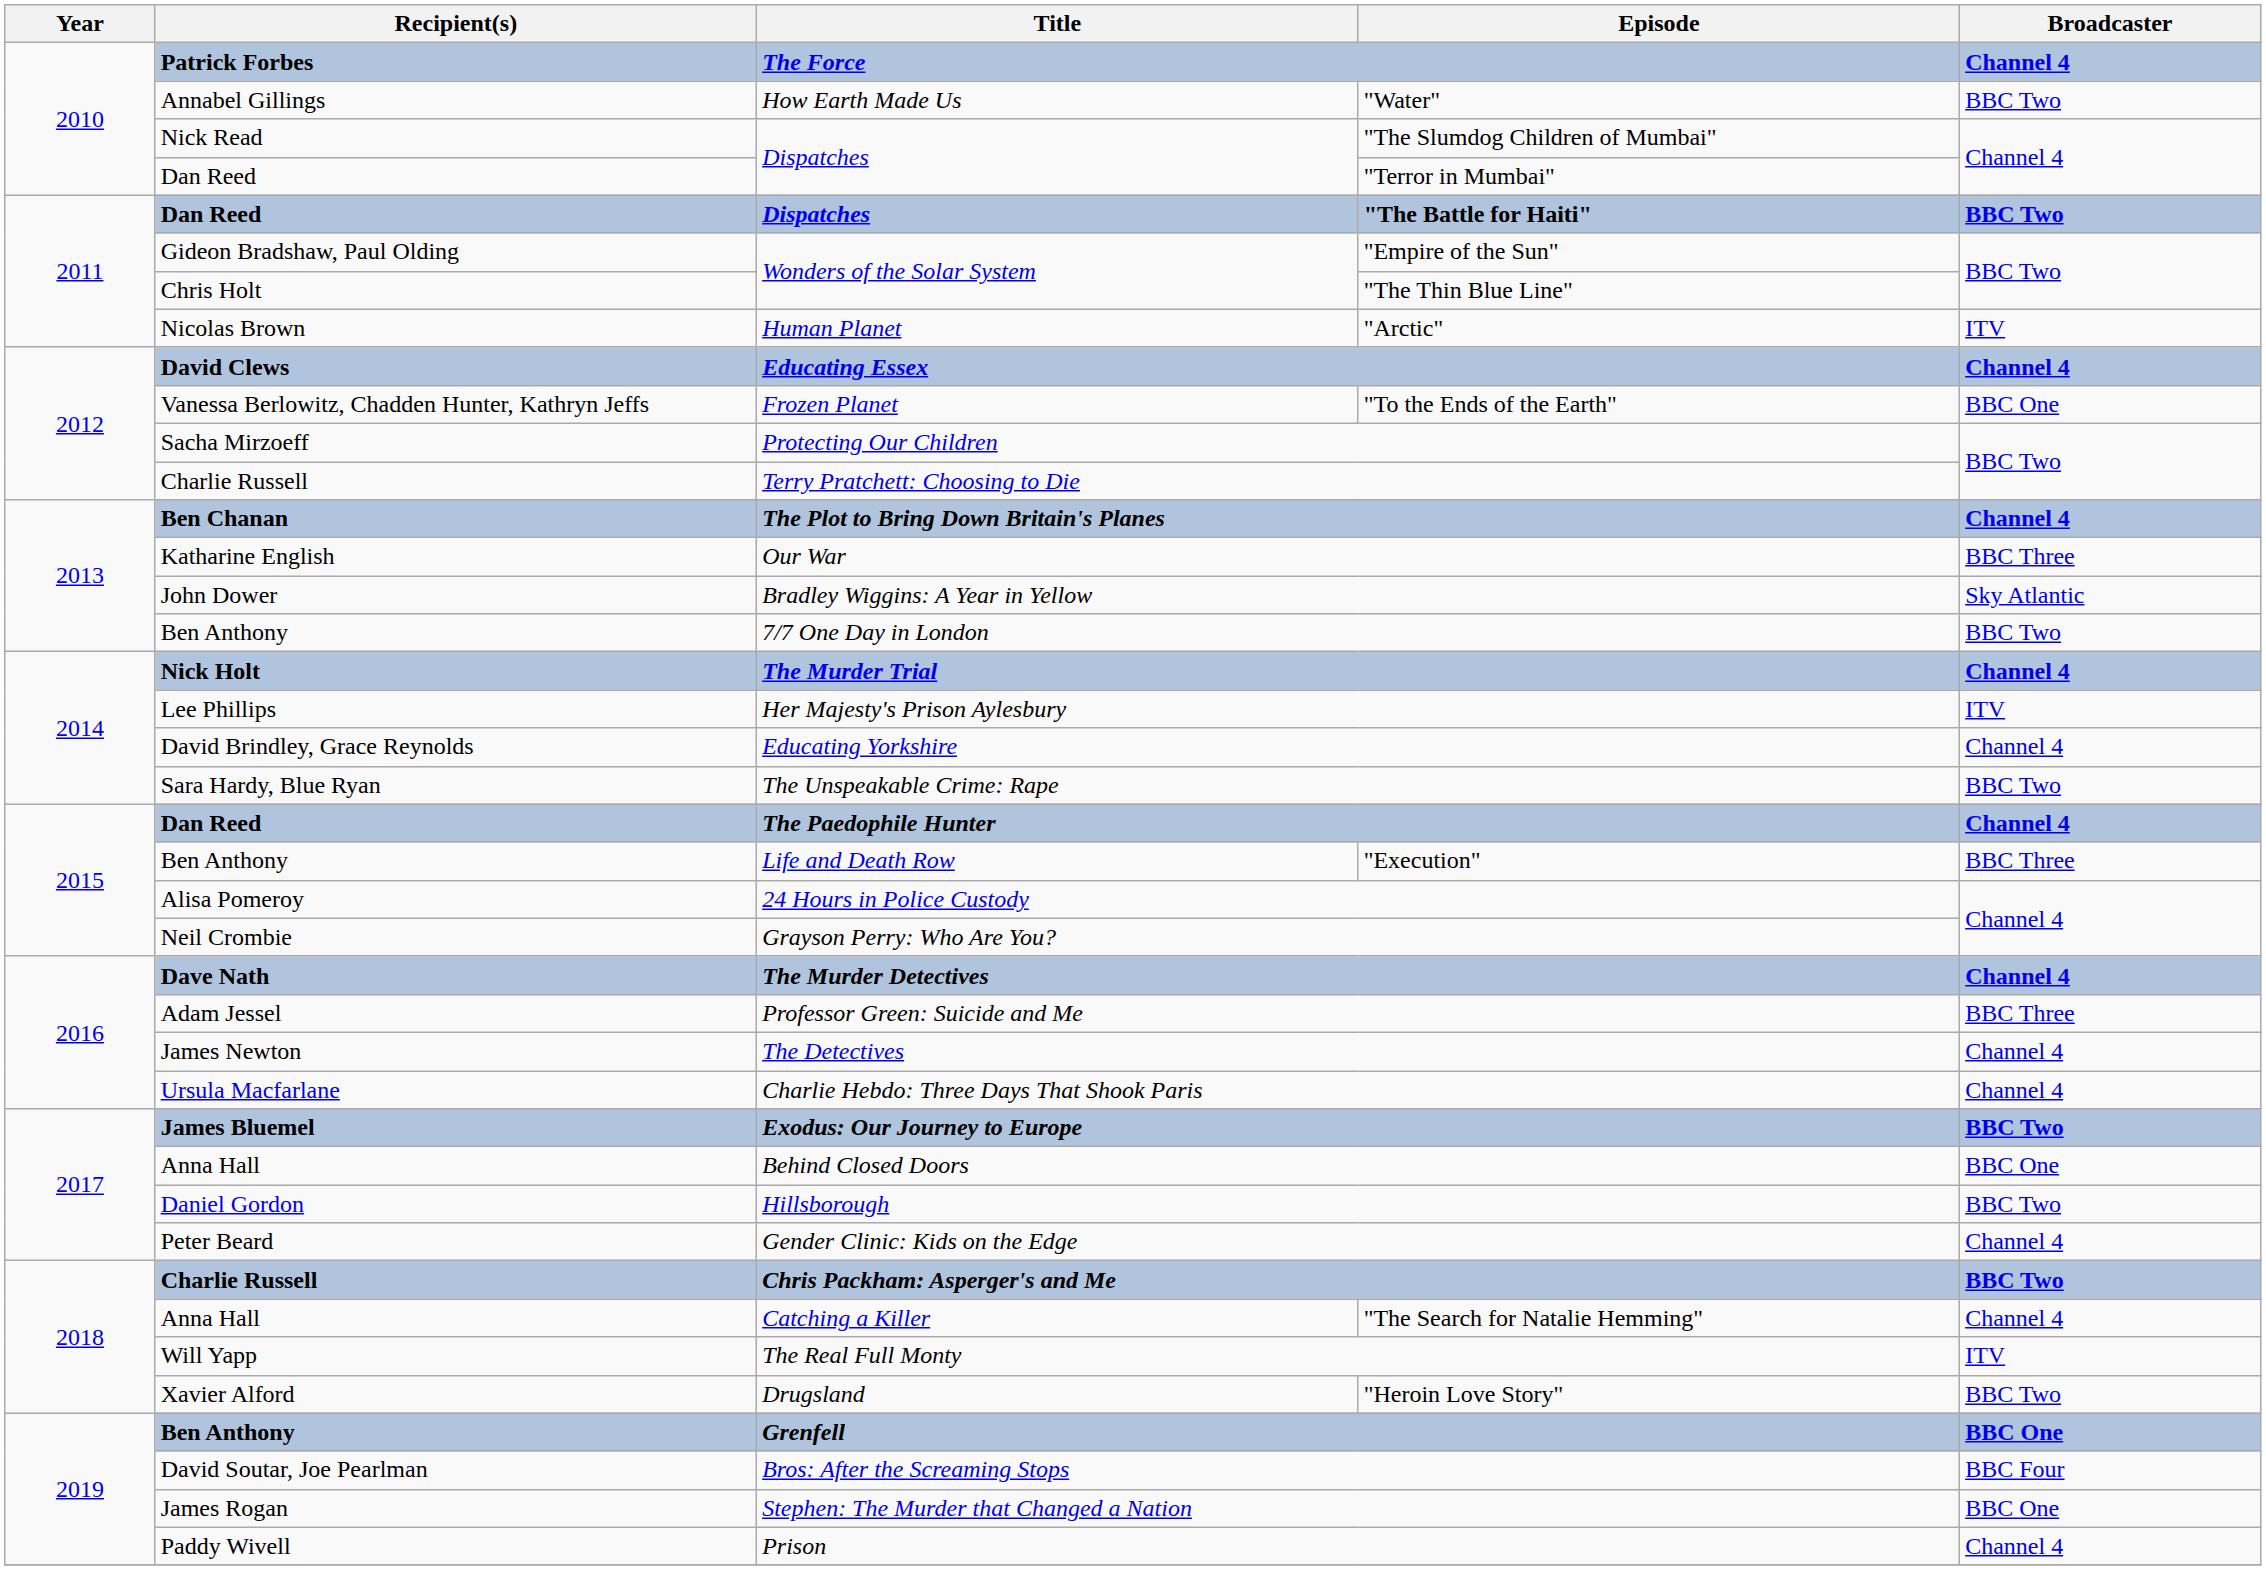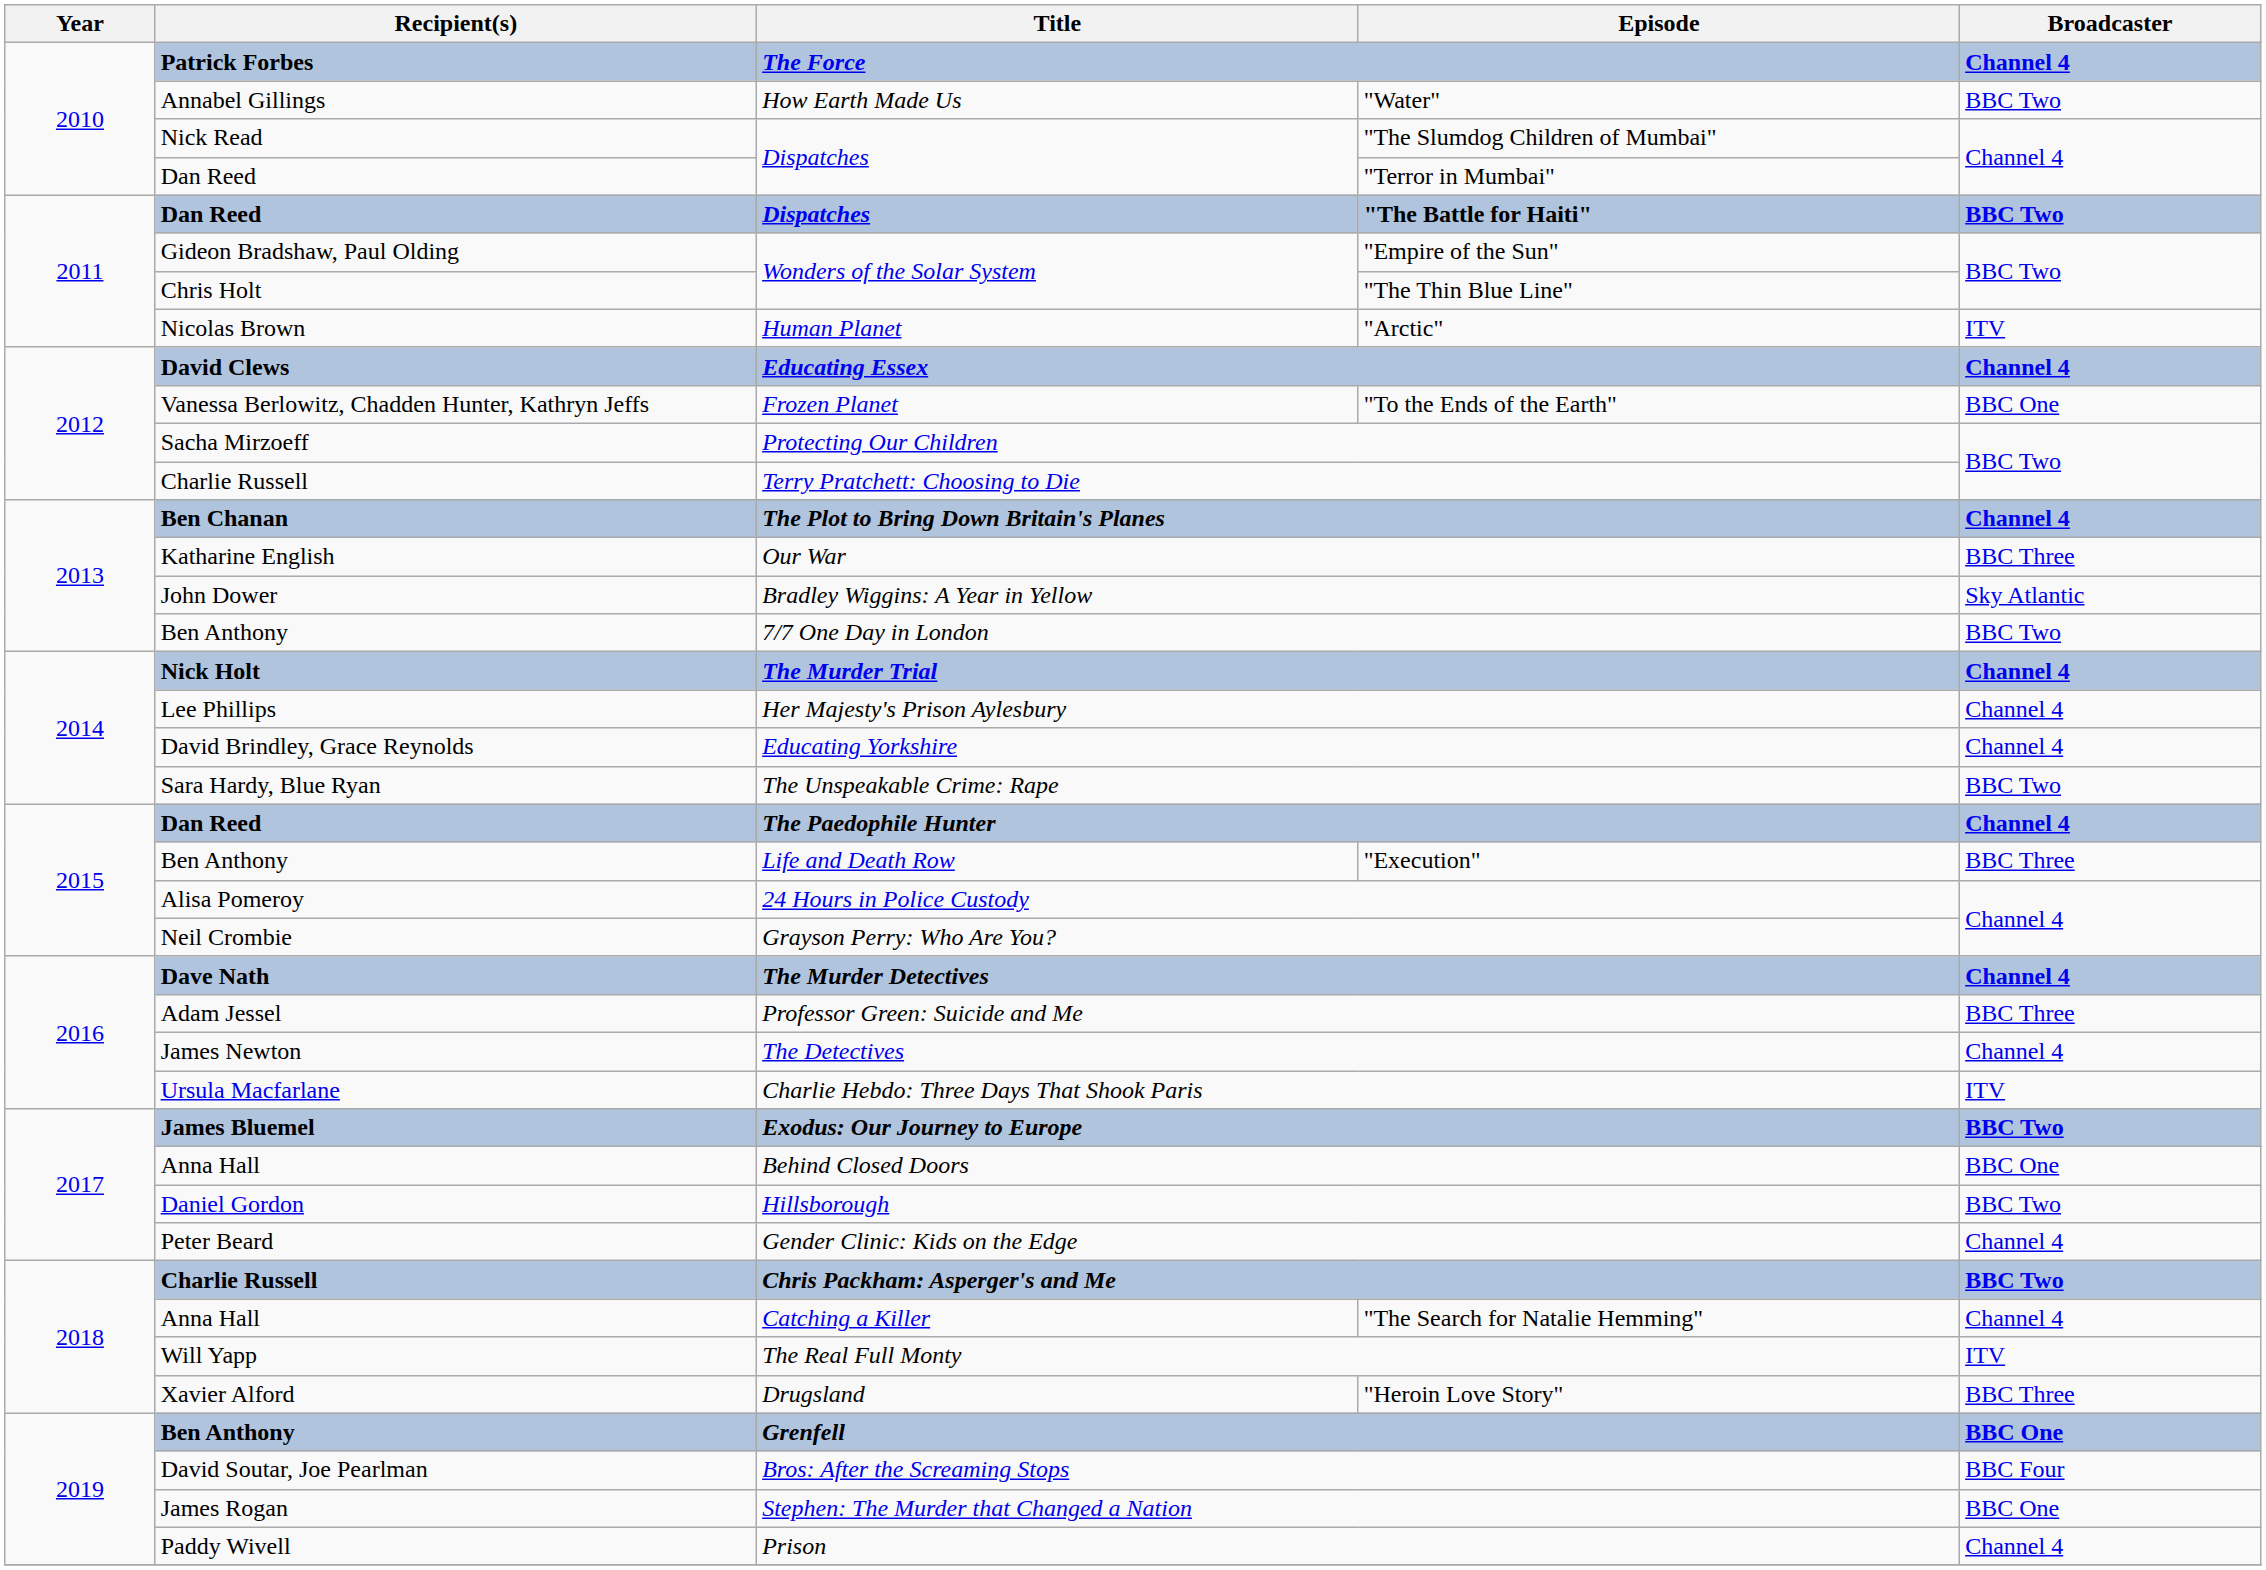Her Majesty's Prison Aylesbury | Broadcaster: ITV -> Channel 4
Charlie Hebdo: Three Days That Shook Paris | Broadcaster: Channel 4 -> ITV
"Heroin Love Story" | Broadcaster: BBC Two -> BBC Three
